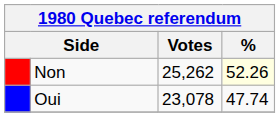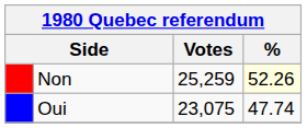Non | Votes: 25,262 -> 25,259
Oui | Votes: 23,078 -> 23,075
